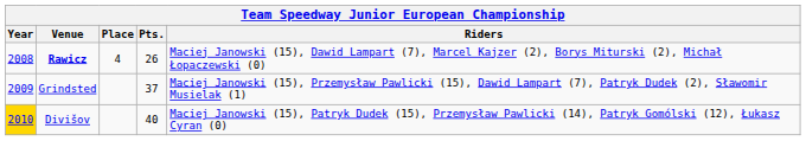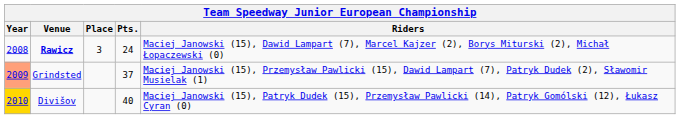Rawicz | Place: 4 -> 3
Rawicz | Pts.: 26 -> 24
Grindsted | Year: no background -> lightsalmon background
